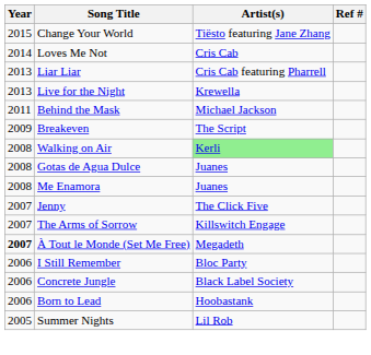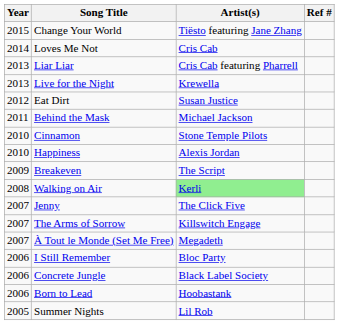+ row: 2012 | Eat Dirt | Susan Justice
+ row: 2010 | Cinnamon | Stone Temple Pilots
+ row: 2010 | Happiness | Alexis Jordan
- row: 2008 | Gotas de Agua Dulce | Juanes
- row: 2008 | Me Enamora | Juanes
À Tout le Monde (Set Me Free) | Year: bold -> normal
